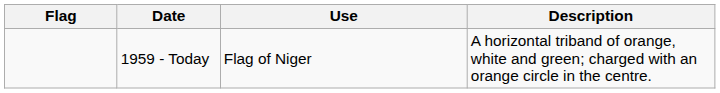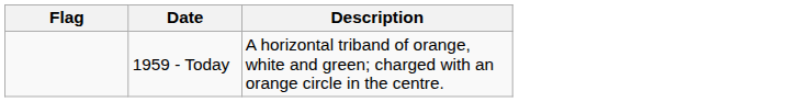- column: Use | Flag of Niger
